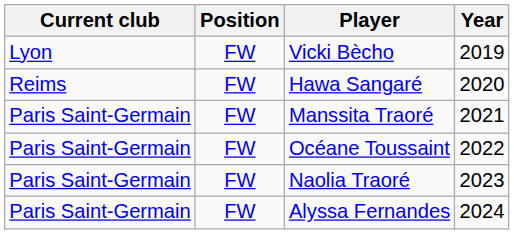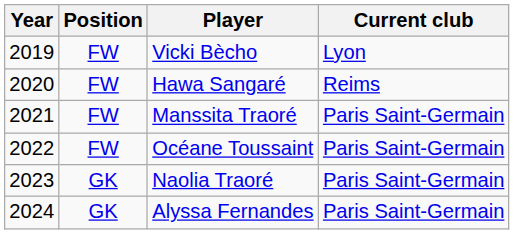columns swapped: Year <-> Current club
Naolia Traoré | Position: FW -> GK
Alyssa Fernandes | Position: FW -> GK
